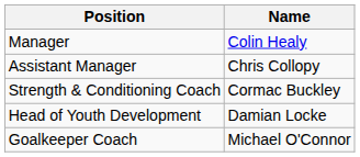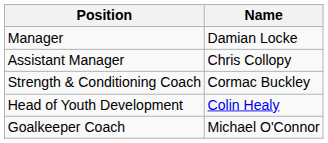Manager | Name: Colin Healy -> Damian Locke
Head of Youth Development | Name: Damian Locke -> Colin Healy
